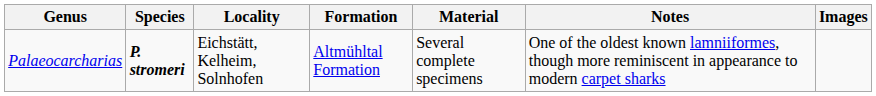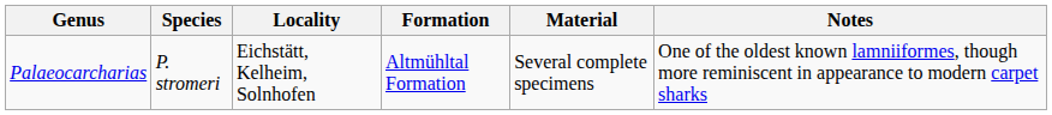- column: Images
Palaeocarcharias | Species: bold -> normal
